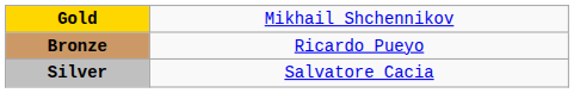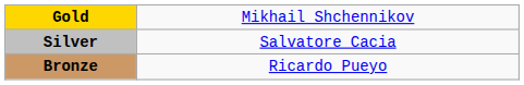rows swapped: Silver <-> Bronze
